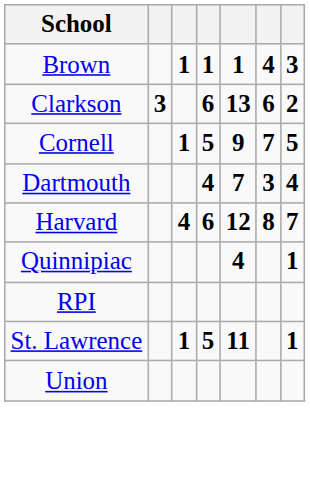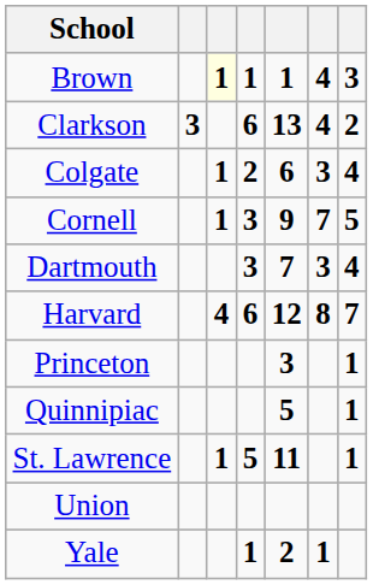Brown | column 3: no background -> lightyellow background
Clarkson | column 6: 6 -> 4
+ row: Colgate | 1 | 2 | 6 | 3 | 4
Cornell | column 4: 5 -> 3
Dartmouth | column 4: 4 -> 3
+ row: Princeton | 3 | 1
Quinnipiac | column 5: 4 -> 5
- row: RPI
+ row: Yale | 1 | 2 | 1
